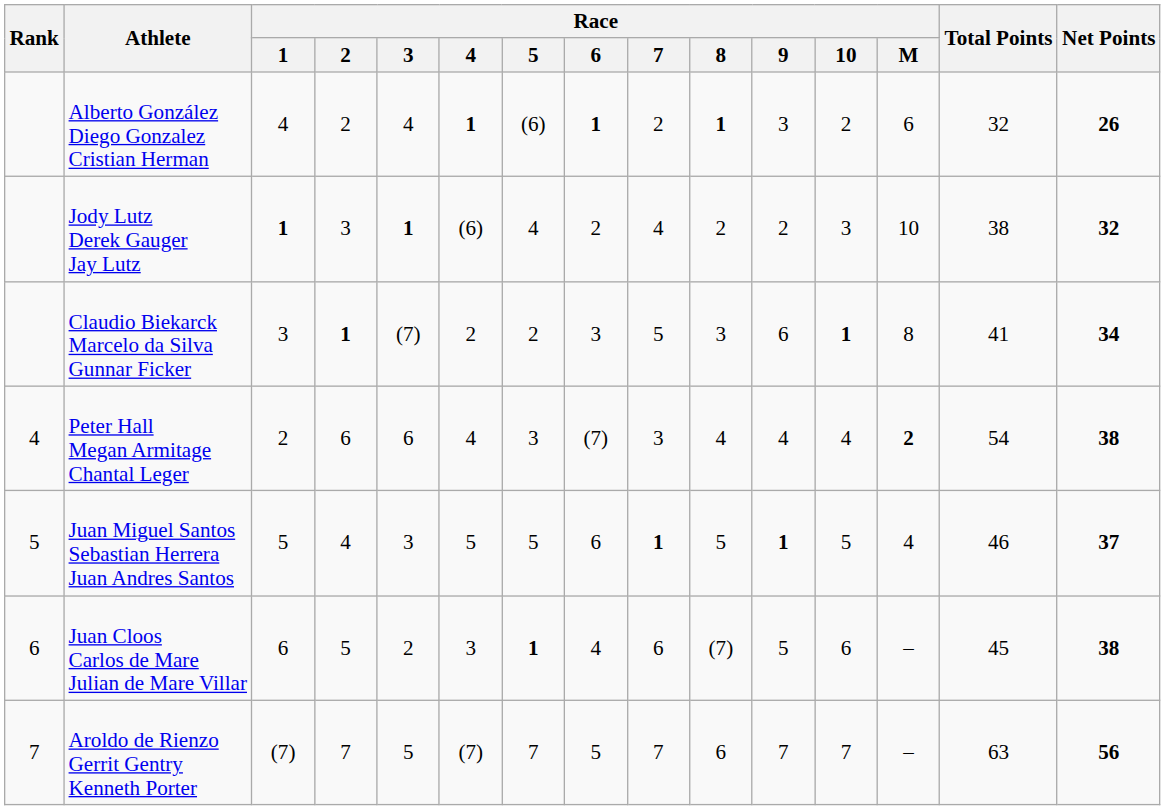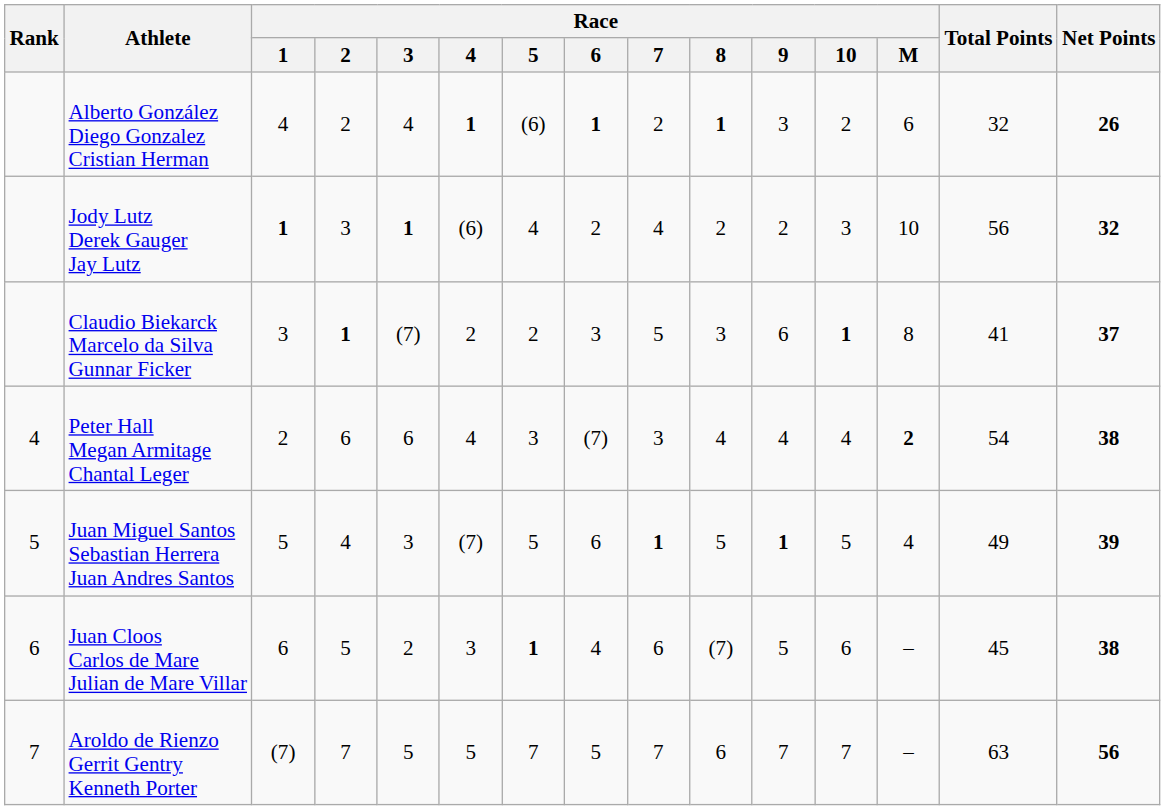Jody Lutz Derek Gauger Jay Lutz | Total Points: 38 -> 56
Claudio Biekarck Marcelo da Silva Gunnar Ficker | Net Points: 34 -> 37
Juan Miguel Santos Sebastian Herrera Juan Andres Santos | Race / 4: 5 -> (7)
Juan Miguel Santos Sebastian Herrera Juan Andres Santos | Total Points: 46 -> 49
Juan Miguel Santos Sebastian Herrera Juan Andres Santos | Net Points: 37 -> 39
Aroldo de Rienzo Gerrit Gentry Kenneth Porter | Race / 4: (7) -> 5
